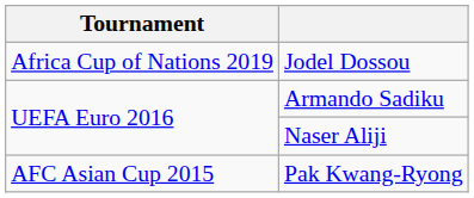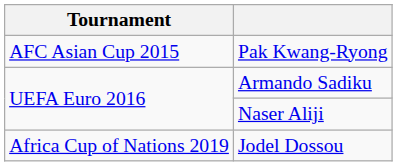rows swapped: Pak Kwang-Ryong <-> Jodel Dossou
